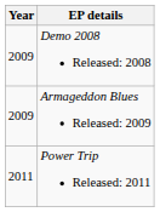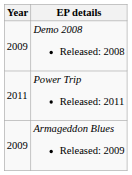rows swapped: Armageddon Blues Released: 2009 <-> Power Trip Released: 2011
